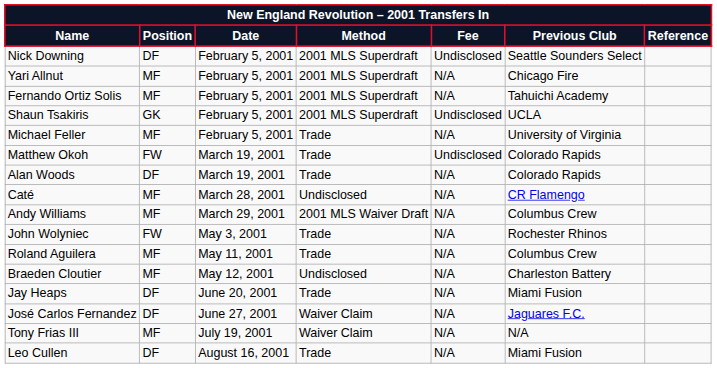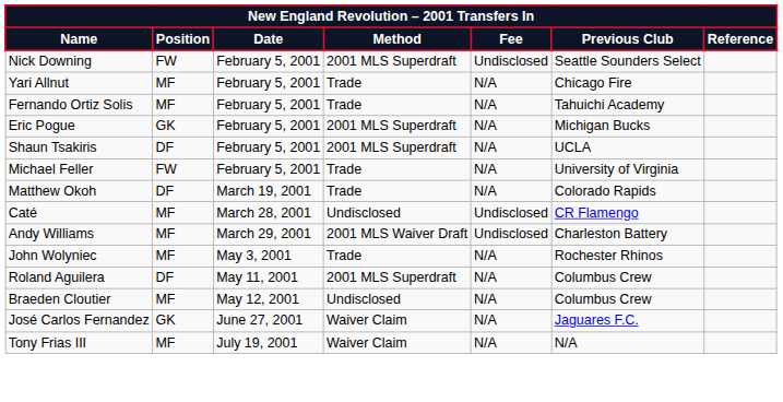Nick Downing | Position: DF -> FW
Yari Allnut | Method: 2001 MLS Superdraft -> Trade
Fernando Ortiz Solis | Method: 2001 MLS Superdraft -> Trade
+ row: Eric Pogue | GK | February 5, 2001 | 2001 MLS Superdraft | N/A | Michigan Bucks
Shaun Tsakiris | Position: GK -> DF
Shaun Tsakiris | Fee: Undisclosed -> N/A
Michael Feller | Position: MF -> FW
Matthew Okoh | Position: FW -> DF
Matthew Okoh | Fee: Undisclosed -> N/A
- row: Alan Woods | DF | March 19, 2001 | Trade | N/A | Colorado Rapids
Caté | Fee: N/A -> Undisclosed
Andy Williams | Fee: N/A -> Undisclosed
Andy Williams | Previous Club: Columbus Crew -> Charleston Battery
John Wolyniec | Position: FW -> MF
Roland Aguilera | Position: MF -> DF
Roland Aguilera | Method: Trade -> 2001 MLS Superdraft
Braeden Cloutier | Previous Club: Charleston Battery -> Columbus Crew
- row: Jay Heaps | DF | June 20, 2001 | Trade | N/A | Miami Fusion
José Carlos Fernandez | Position: DF -> GK
- row: Leo Cullen | DF | August 16, 2001 | Trade | N/A | Miami Fusion
